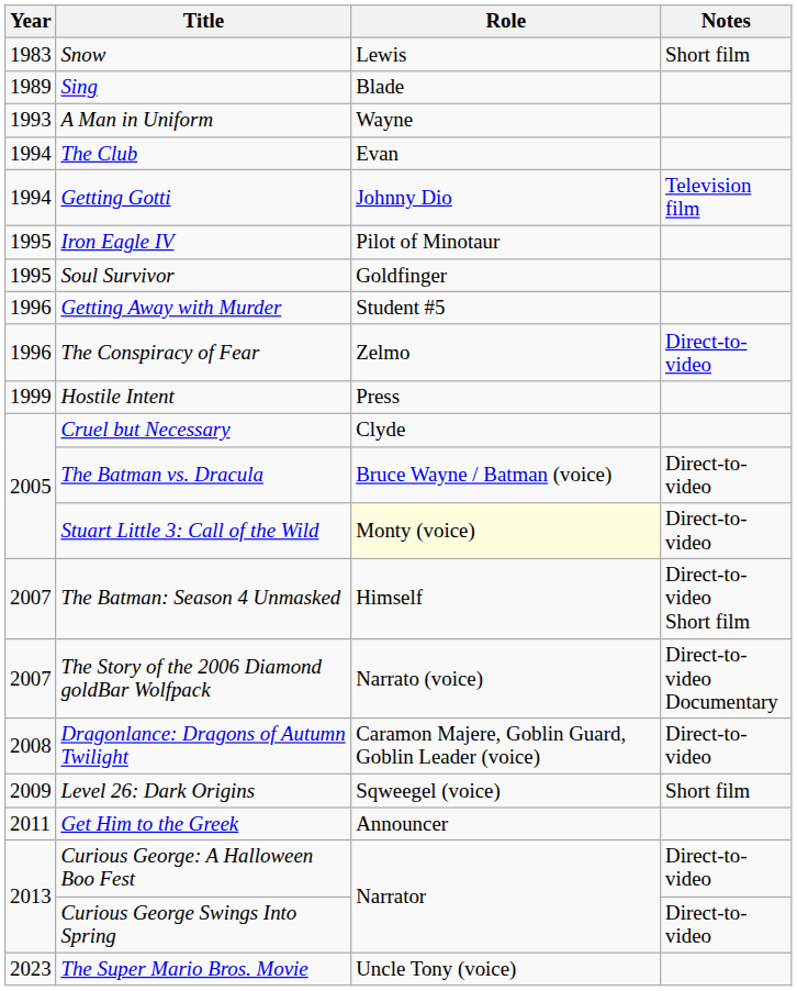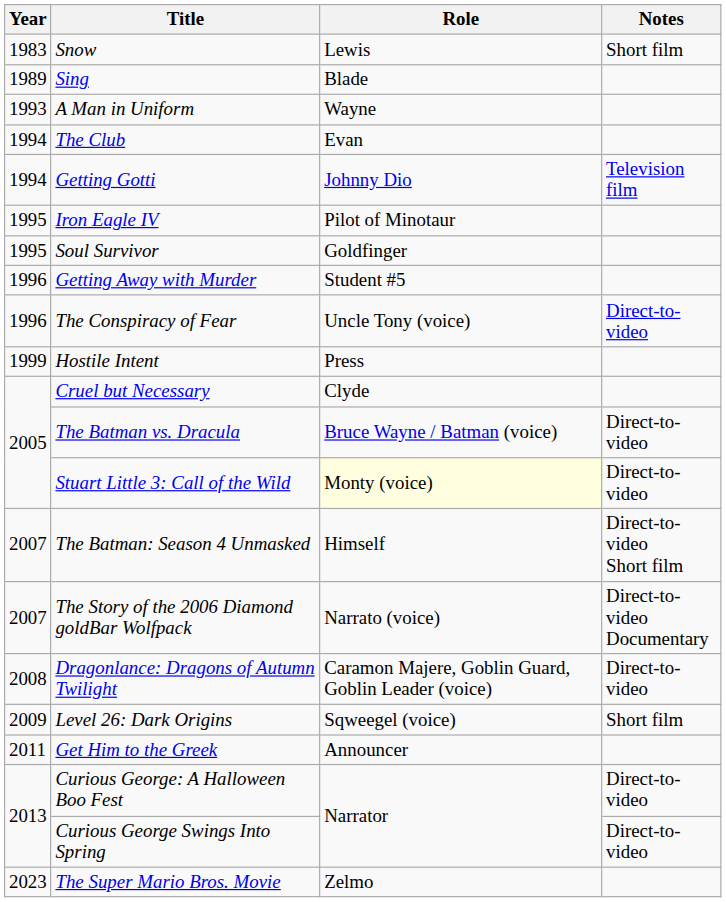The Conspiracy of Fear | Role: Zelmo -> Uncle Tony (voice)
The Super Mario Bros. Movie | Role: Uncle Tony (voice) -> Zelmo
